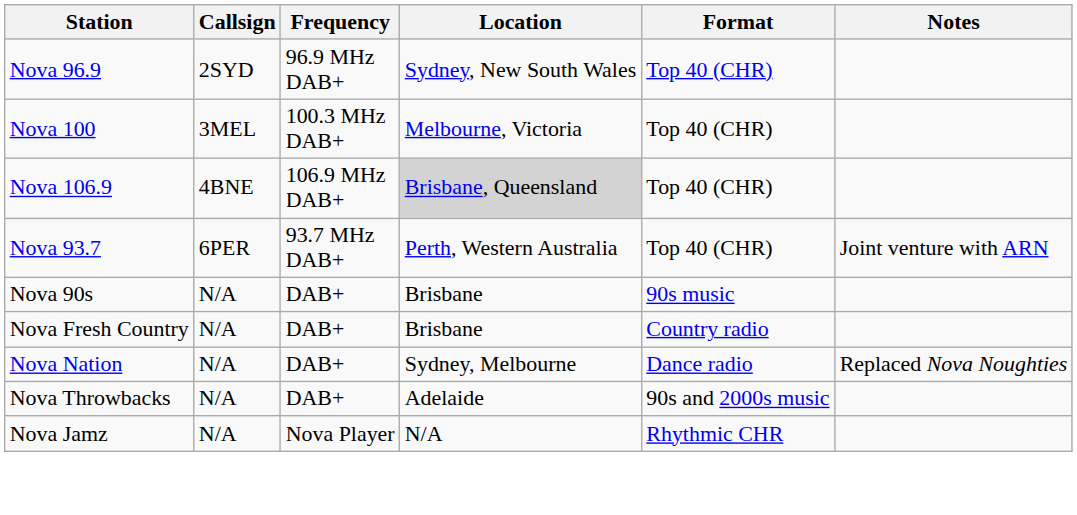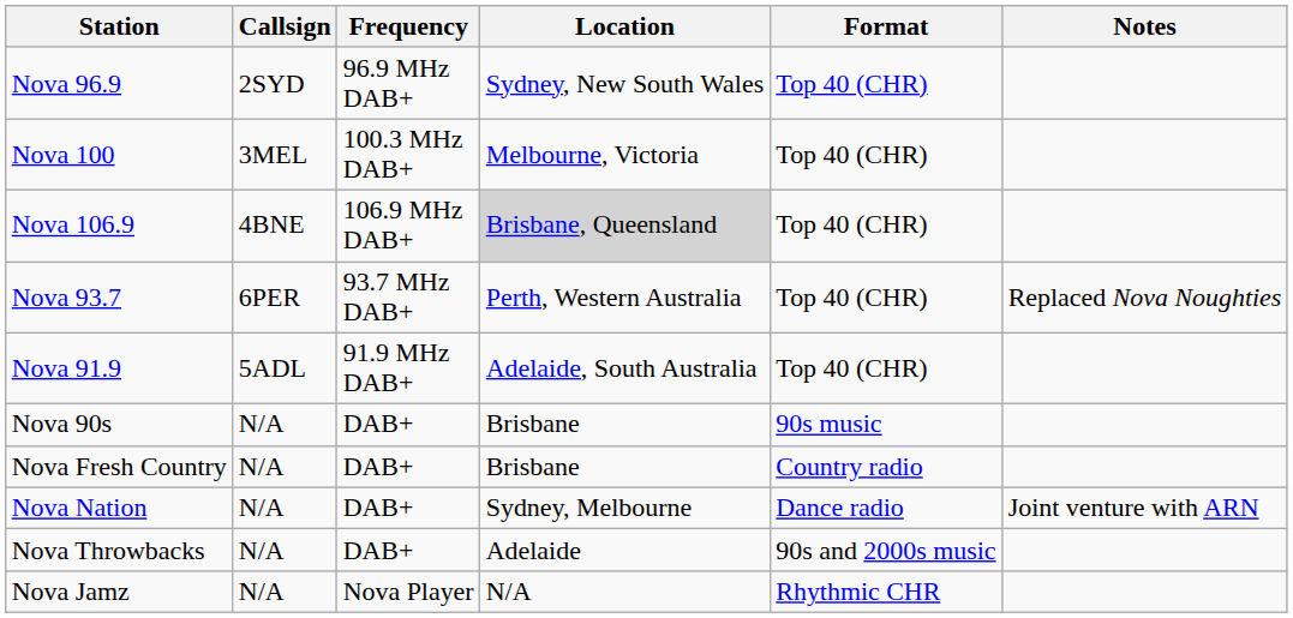Nova 93.7 | Notes: Joint venture with ARN -> Replaced Nova Noughties
+ row: Nova 91.9 | 5ADL | 91.9 MHz DAB+ | Adelaide, South Australia | Top 40 (CHR)
Nova Nation | Notes: Replaced Nova Noughties -> Joint venture with ARN
